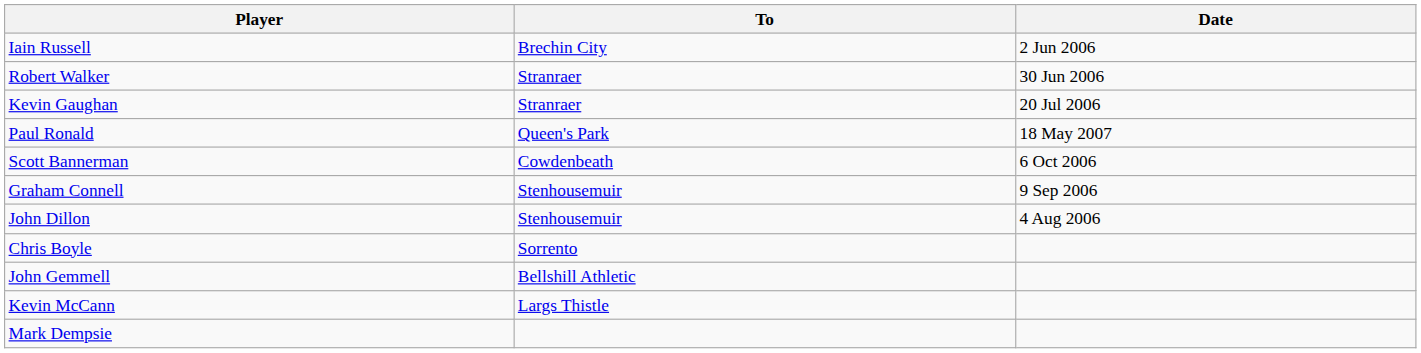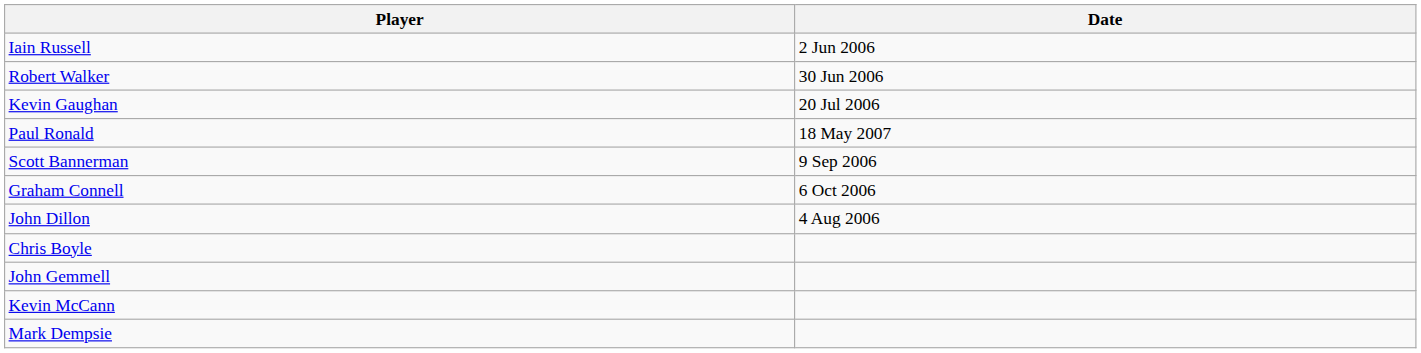- column: To | Brechin City | Stranraer | Stranraer | Queen's Park | Cowdenbeath | Stenhousemuir | Stenhousemuir | Sorrento | Bellshill Athletic | Largs Thistle
Scott Bannerman | Date: 6 Oct 2006 -> 9 Sep 2006
Graham Connell | Date: 9 Sep 2006 -> 6 Oct 2006
